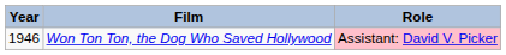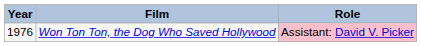Won Ton Ton, the Dog Who Saved Hollywood | Year: 1946 -> 1976
